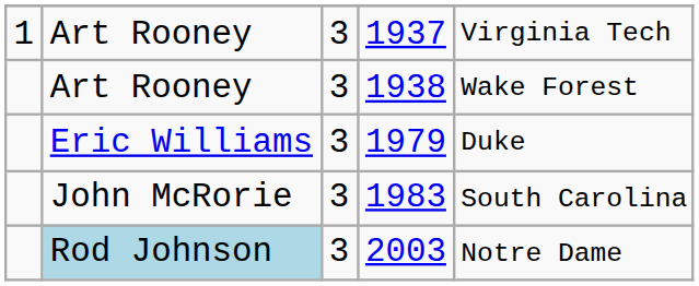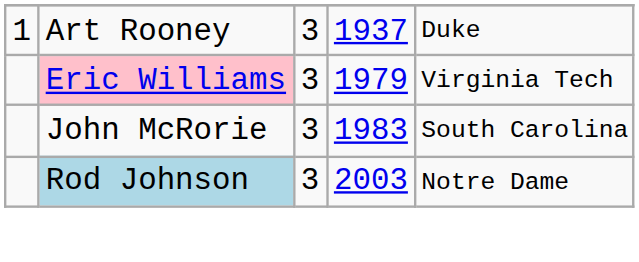1937 | column 5: Virginia Tech -> Duke
- row: Art Rooney | 3 | 1938 | Wake Forest
1979 | column 2: no background -> pink background
1979 | column 5: Duke -> Virginia Tech
